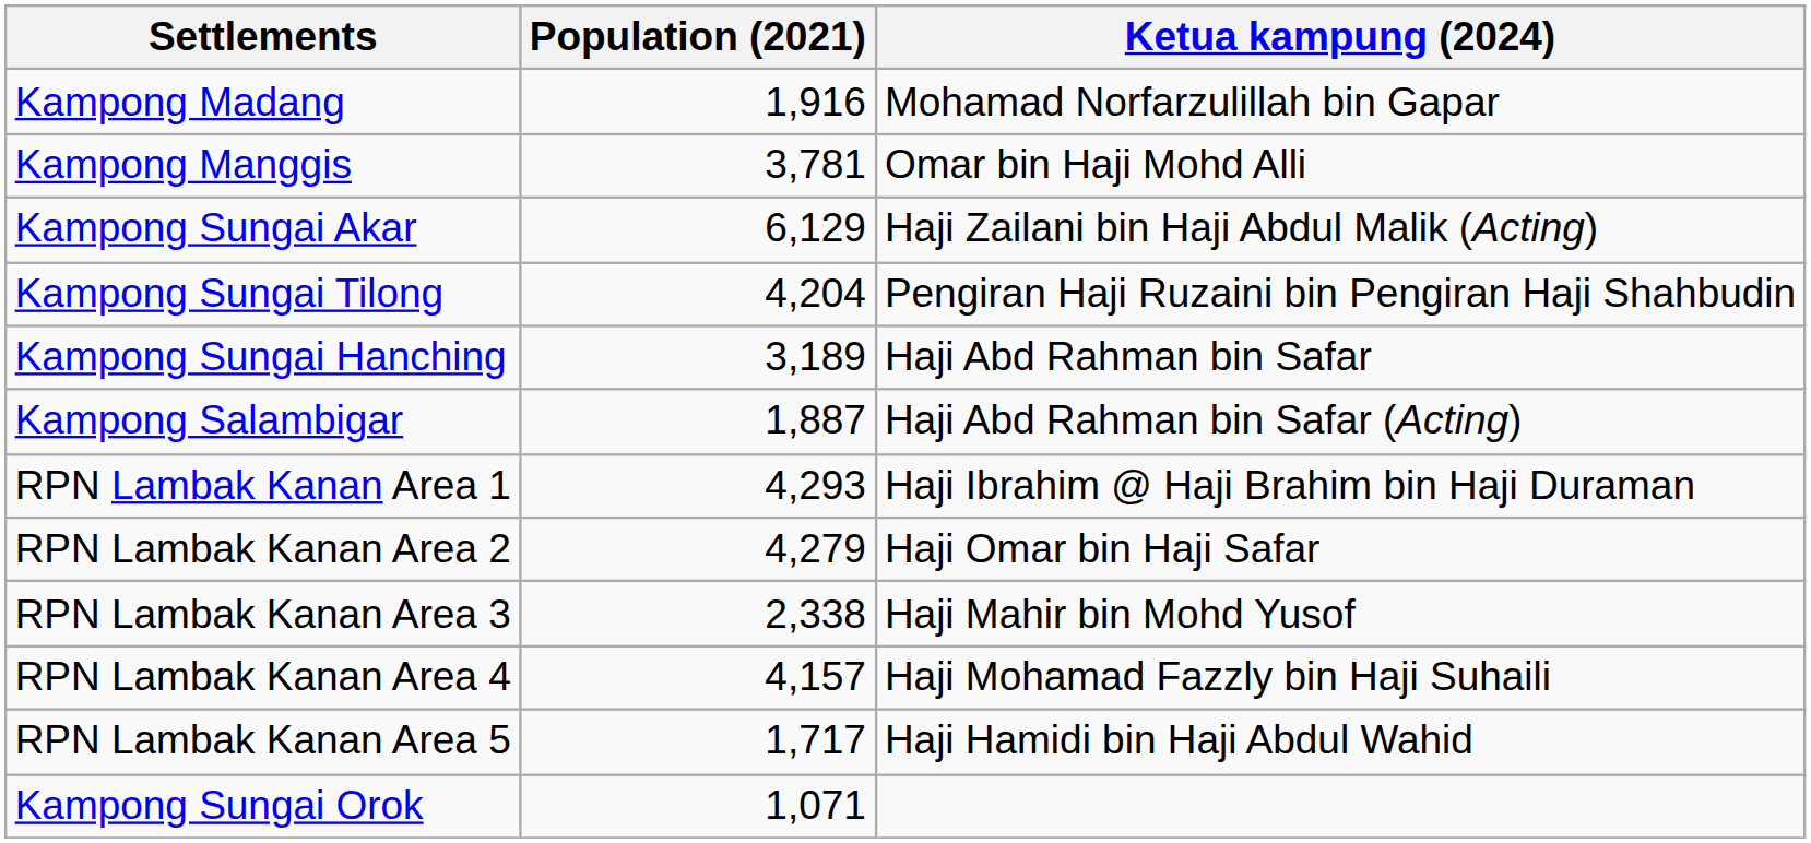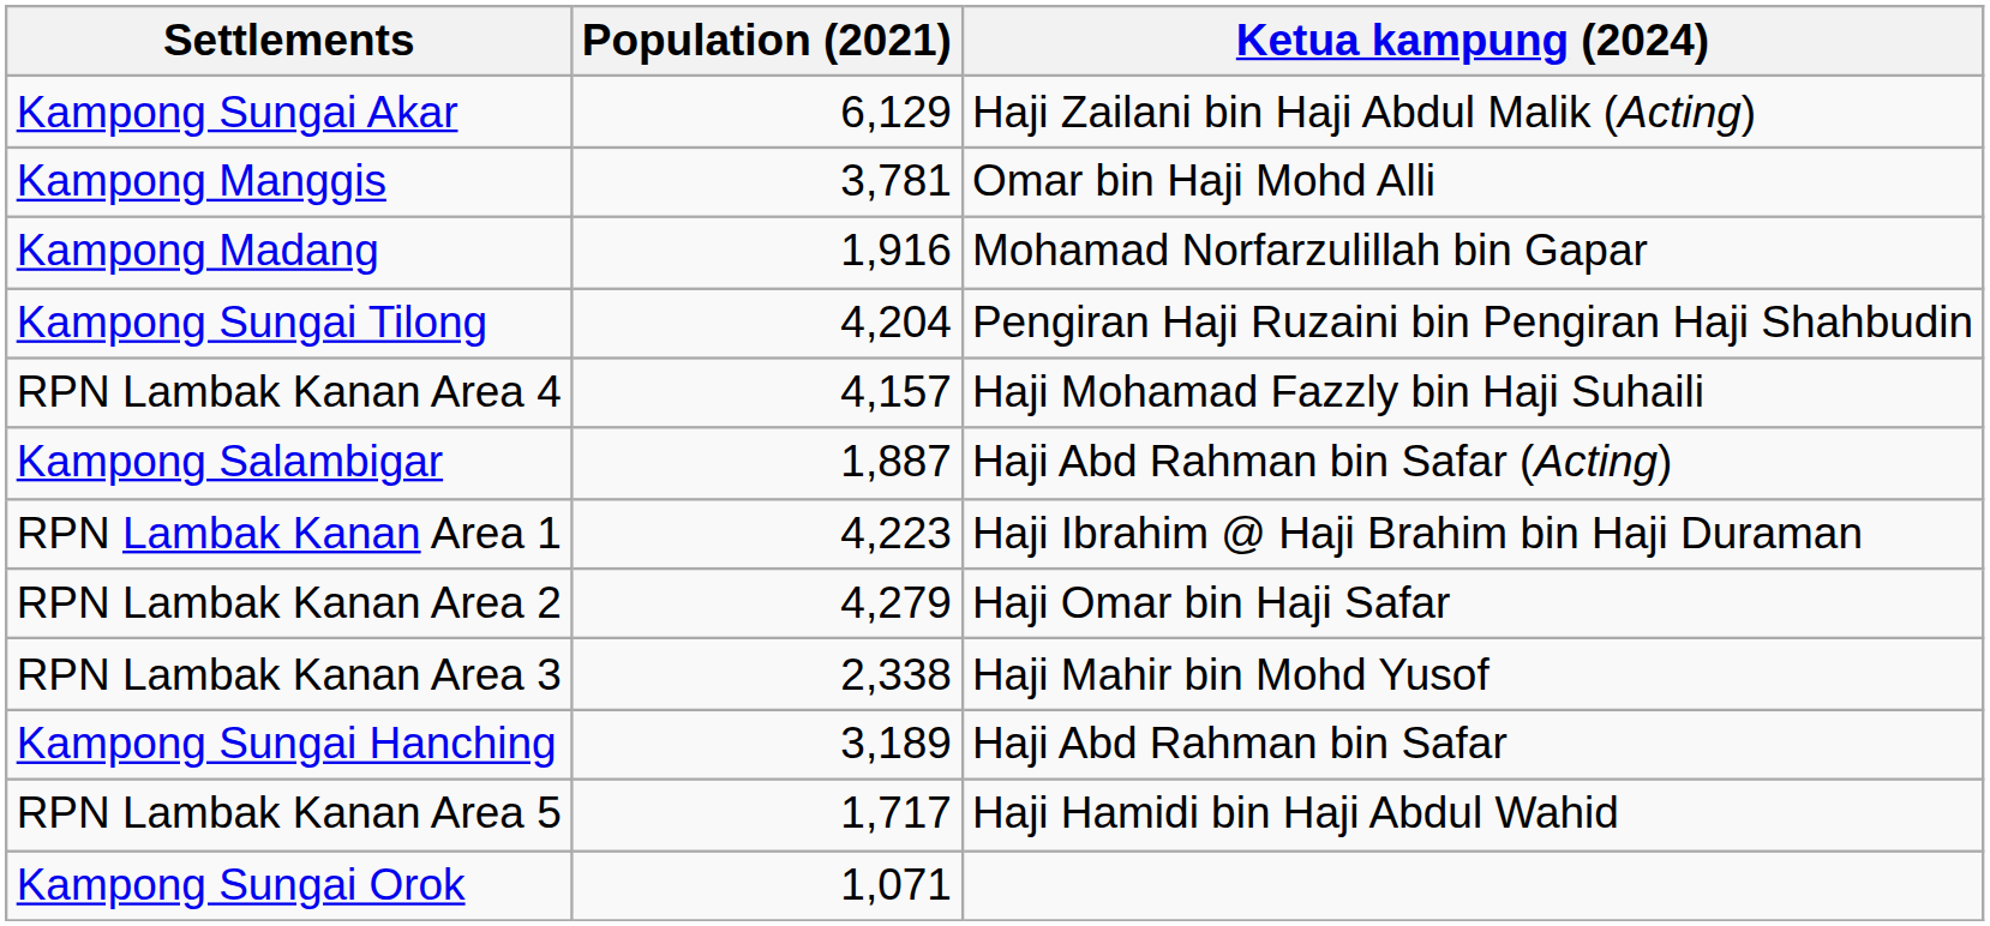rows swapped: Kampong Madang <-> Kampong Sungai Akar
rows swapped: Kampong Sungai Hanching <-> RPN Lambak Kanan Area 4
RPN Lambak Kanan Area 1 | Population (2021): 4,293 -> 4,223
